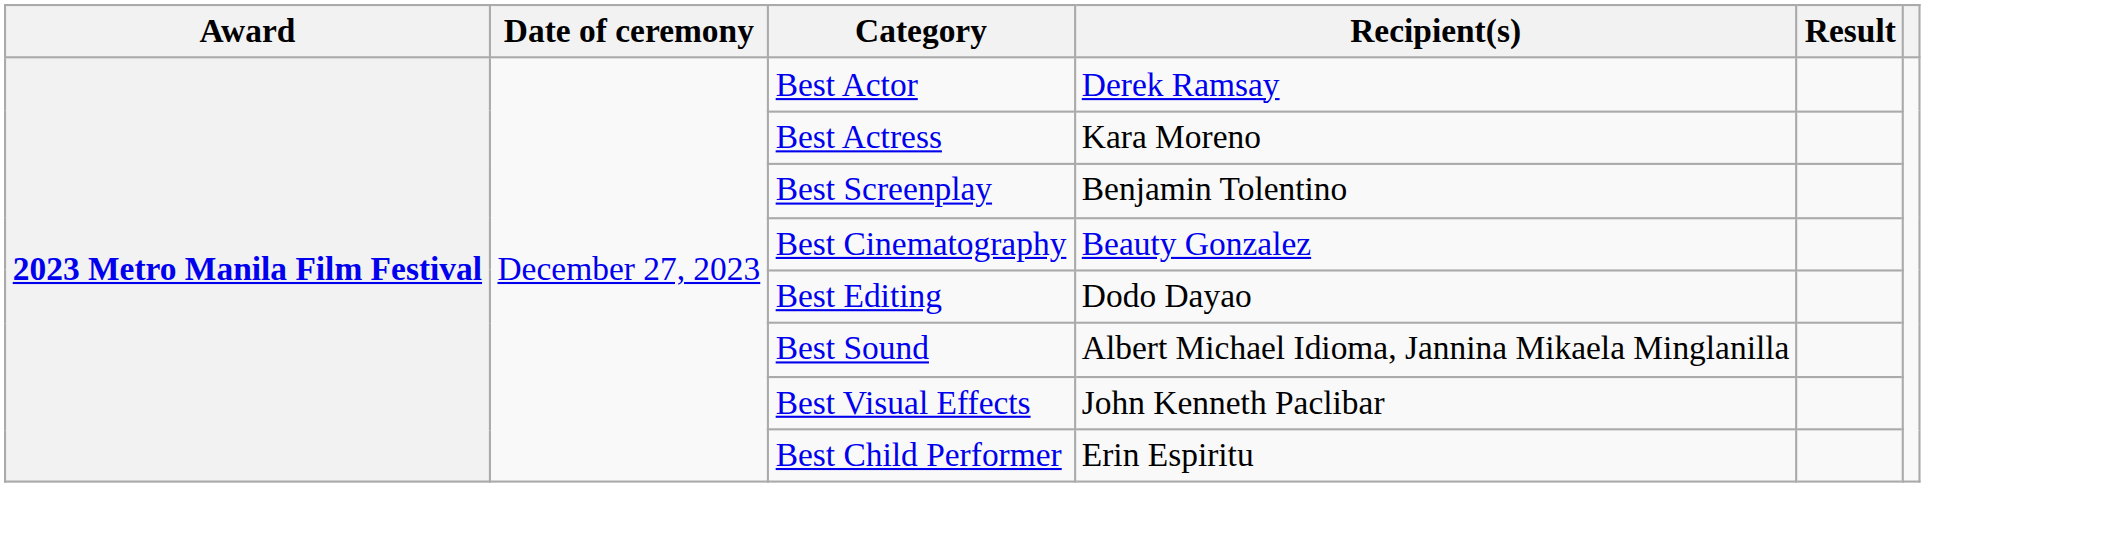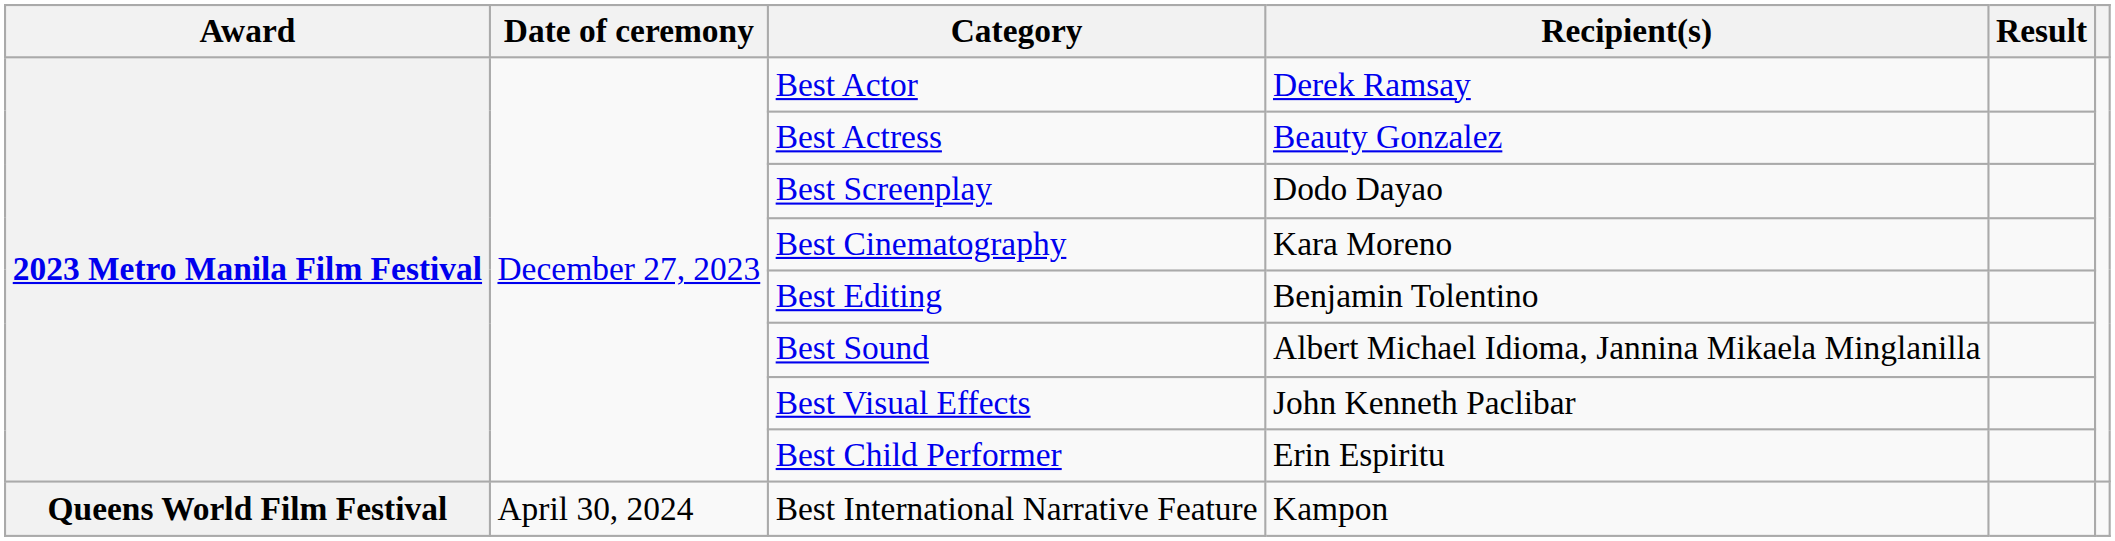Best Actress | Recipient(s): Kara Moreno -> Beauty Gonzalez
Best Screenplay | Recipient(s): Benjamin Tolentino -> Dodo Dayao
Best Cinematography | Recipient(s): Beauty Gonzalez -> Kara Moreno
Best Editing | Recipient(s): Dodo Dayao -> Benjamin Tolentino
+ row: Queens World Film Festival | April 30, 2024 | Best International Narrative Feature | Kampon
